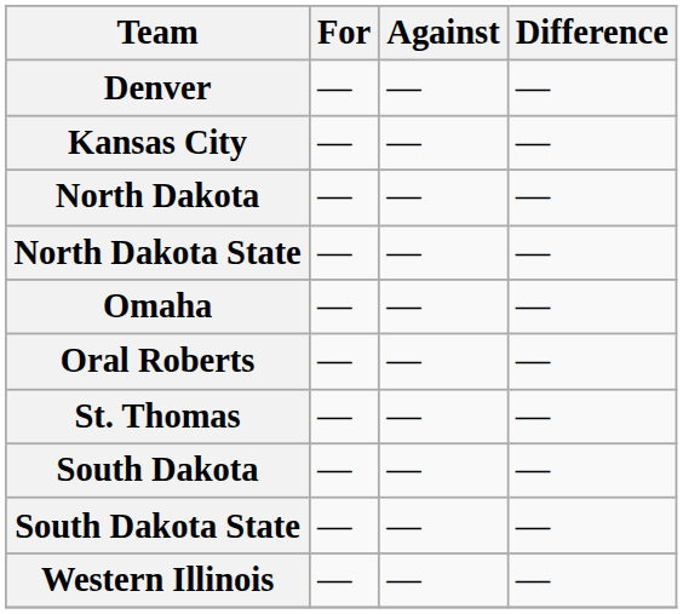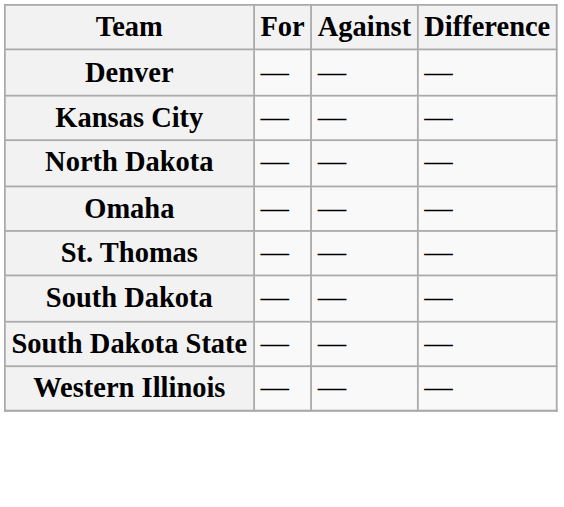- row: North Dakota State | ― | ― | ―
- row: Oral Roberts | ― | ― | ―
